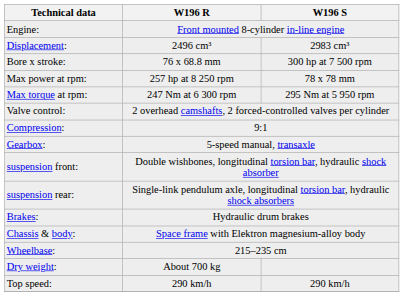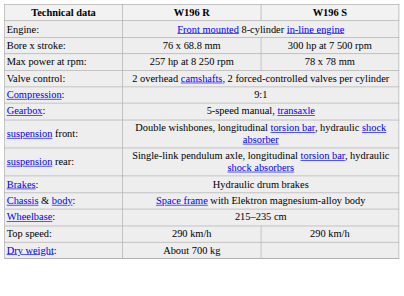- row: Displacement: | 2496 cm³ | 2983 cm³
- row: Max torque at rpm: | 247 Nm at 6 300 rpm | 295 Nm at 5 950 rpm
rows swapped: Dry weight: <-> Top speed:
